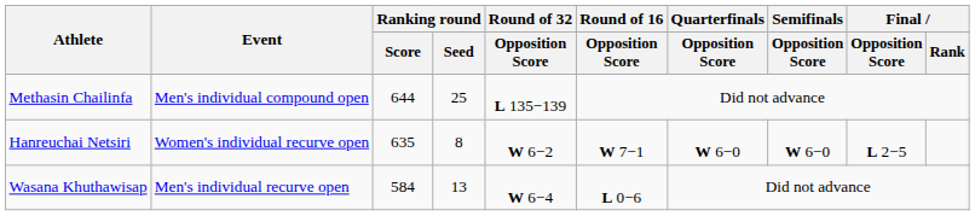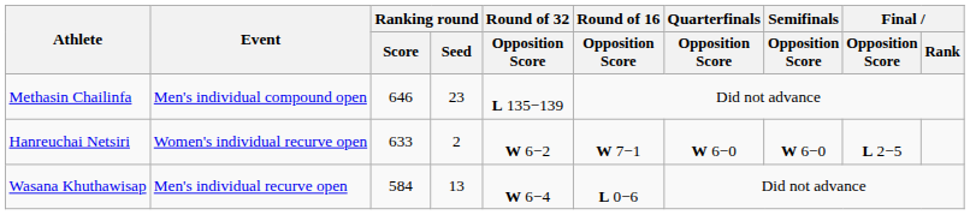Methasin Chailinfa | Ranking round / Score: 644 -> 646
Methasin Chailinfa | Ranking round / Seed: 25 -> 23
Hanreuchai Netsiri | Ranking round / Score: 635 -> 633
Hanreuchai Netsiri | Ranking round / Seed: 8 -> 2
